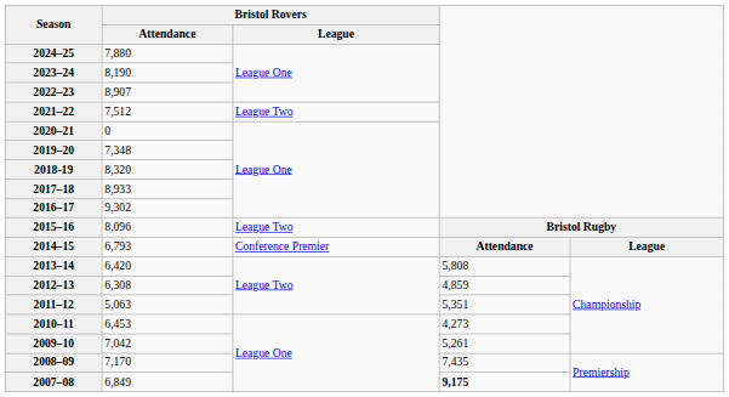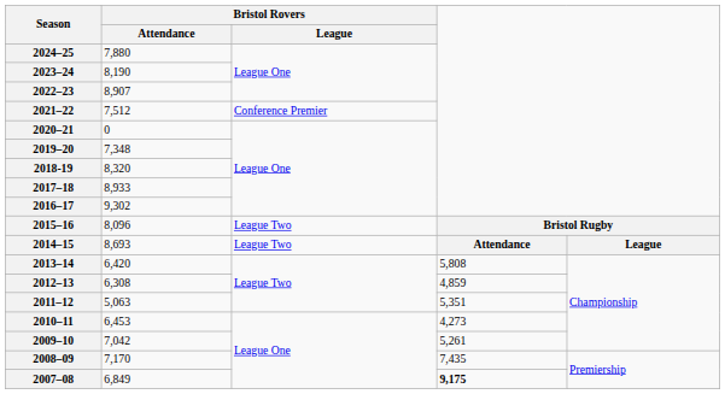2021–22 | Bristol Rovers / League: League Two -> Conference Premier
2014–15 | Bristol Rovers / Attendance: 6,793 -> 8,693
2014–15 | Bristol Rovers / League: Conference Premier -> League Two
